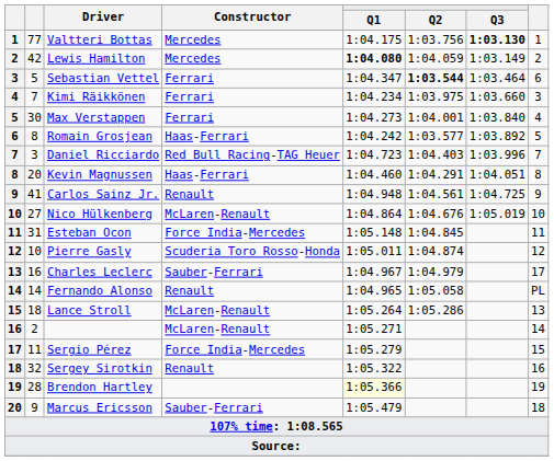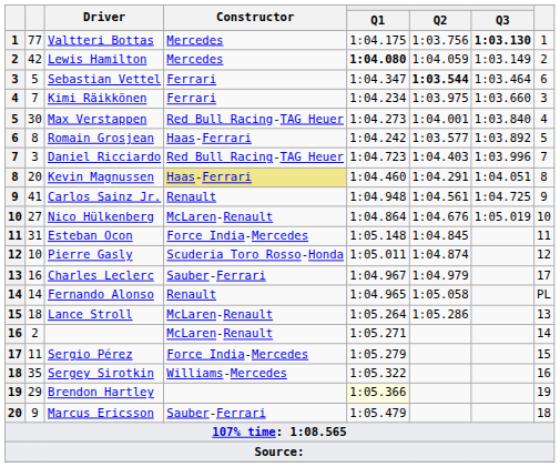Max Verstappen | Constructor: Ferrari -> Red Bull Racing-TAG Heuer
Kevin Magnussen | Constructor: no background -> khaki background
Sergey Sirotkin | column 2: 32 -> 35
Sergey Sirotkin | Constructor: Renault -> Williams-Mercedes
Brendon Hartley | column 2: 28 -> 29
